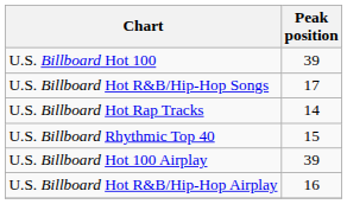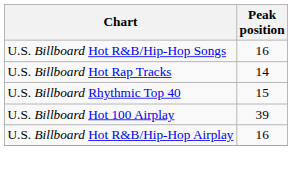- row: U.S. Billboard Hot 100 | 39
U.S. Billboard Hot R&B/Hip-Hop Songs | Peak position: 17 -> 16
